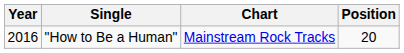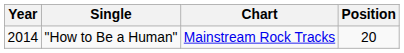"How to Be a Human" | Year: 2016 -> 2014
